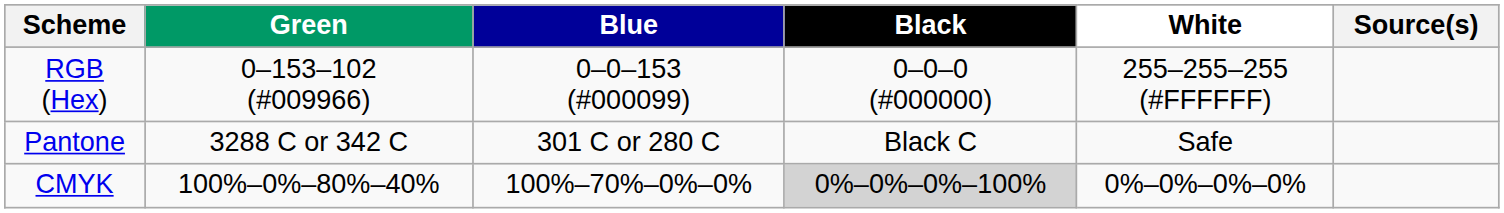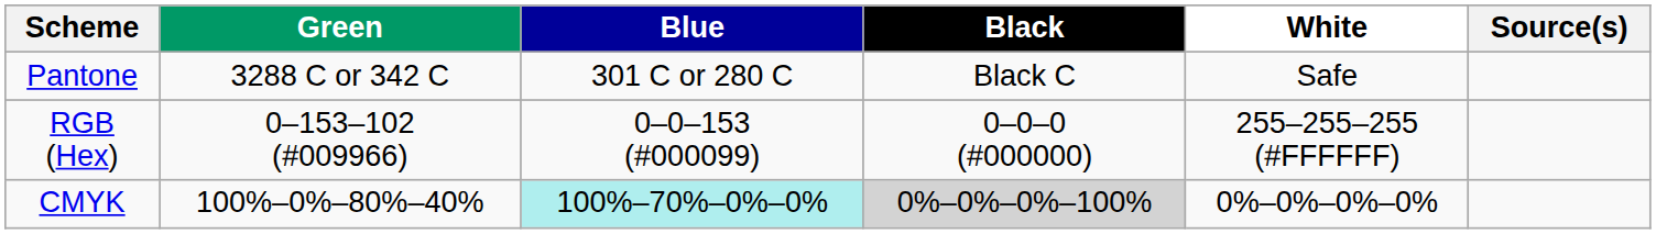rows swapped: Pantone <-> RGB (Hex)
CMYK | Blue: no background -> paleturquoise background
